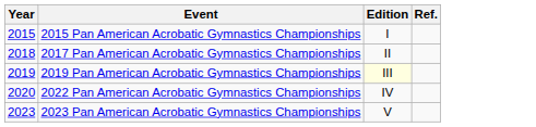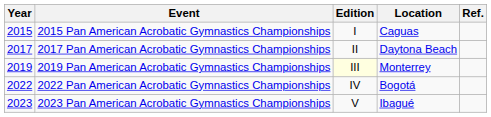+ column: Location | Caguas | Daytona Beach | Monterrey | Bogotá | Ibagué
2017 Pan American Acrobatic Gymnastics Championships | Year: 2018 -> 2017
2022 Pan American Acrobatic Gymnastics Championships | Year: 2020 -> 2022
